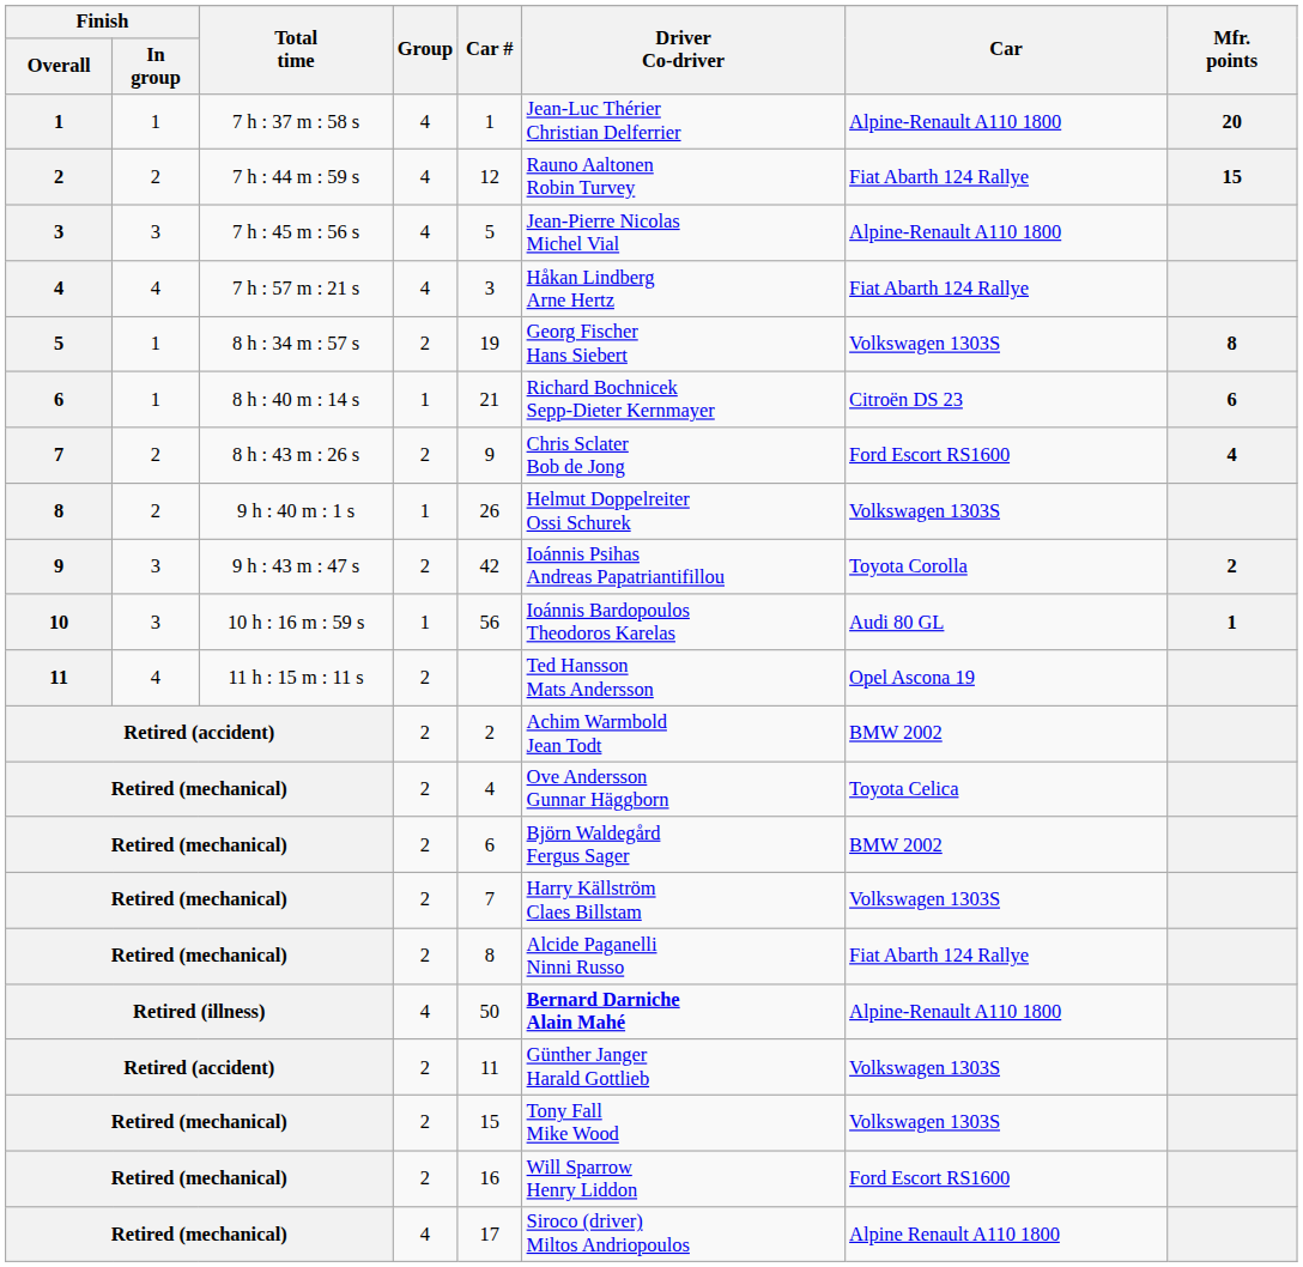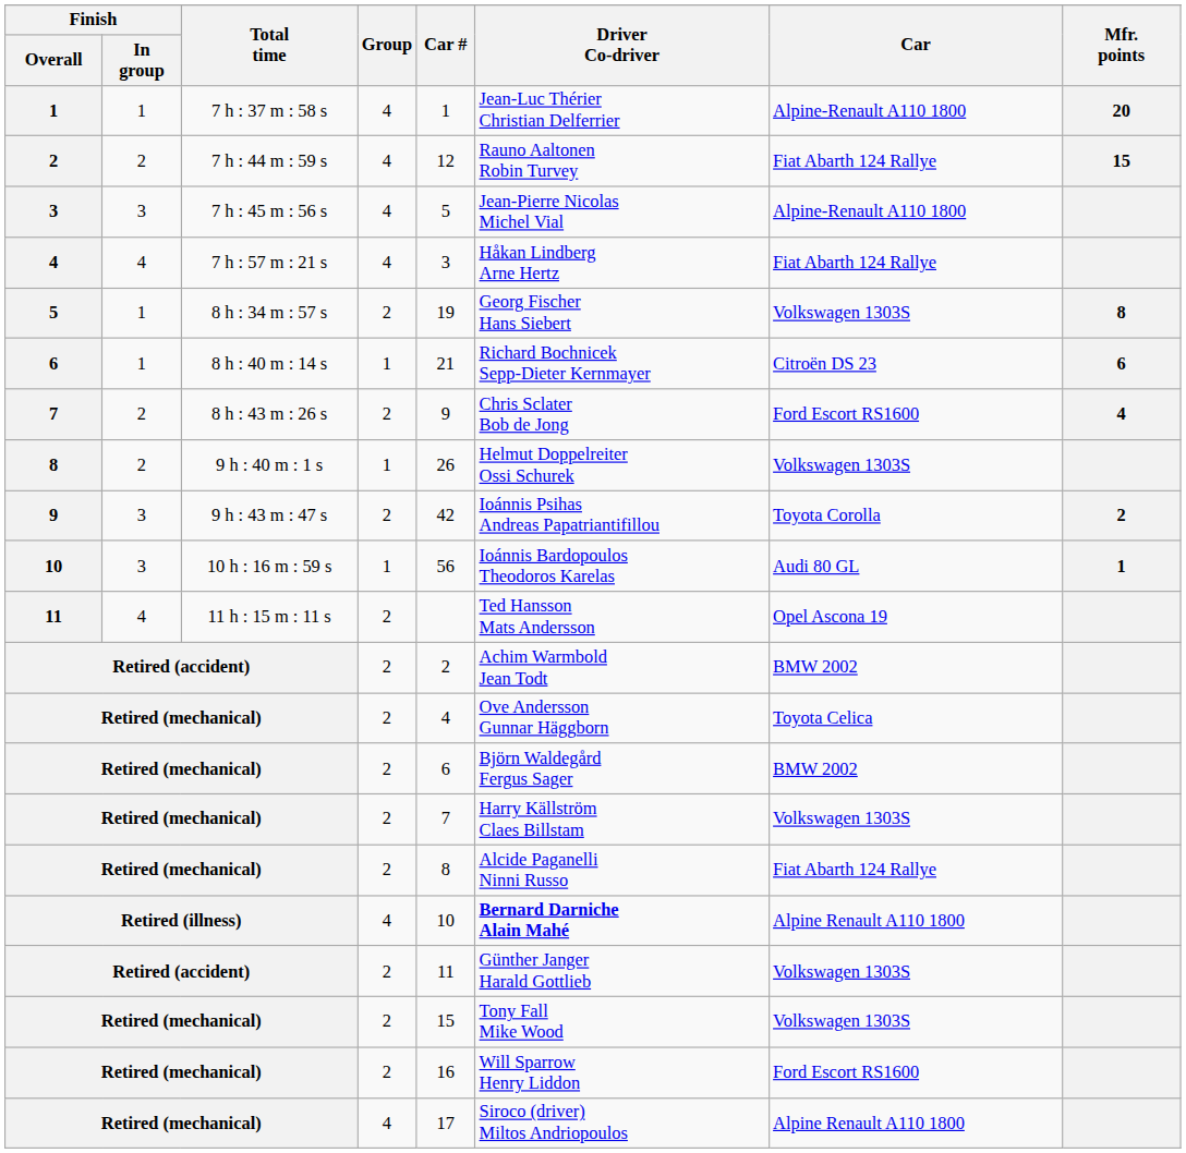Retired (illness) | Car #: 50 -> 10
Retired (illness) | Car: Alpine-Renault A110 1800 -> Alpine Renault A110 1800
